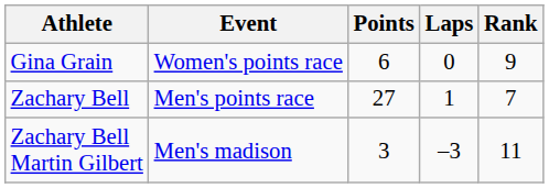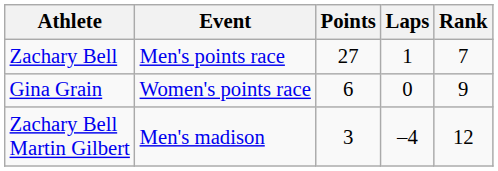rows swapped: Zachary Bell <-> Gina Grain
Zachary Bell Martin Gilbert | Laps: –3 -> –4
Zachary Bell Martin Gilbert | Rank: 11 -> 12
